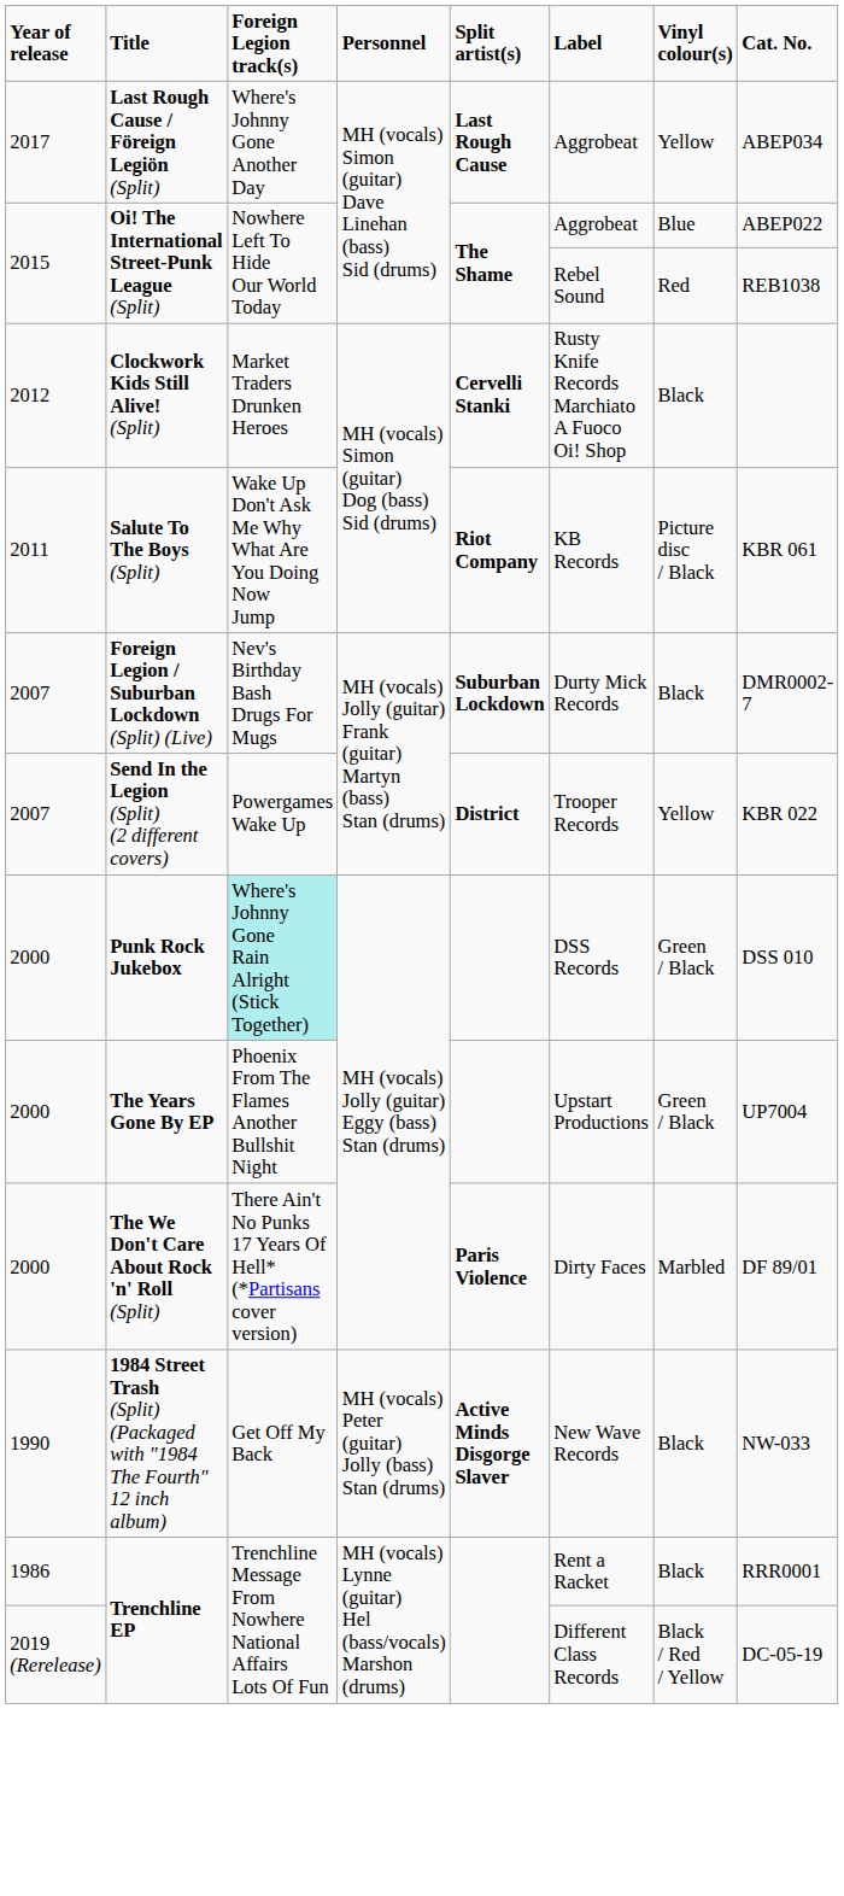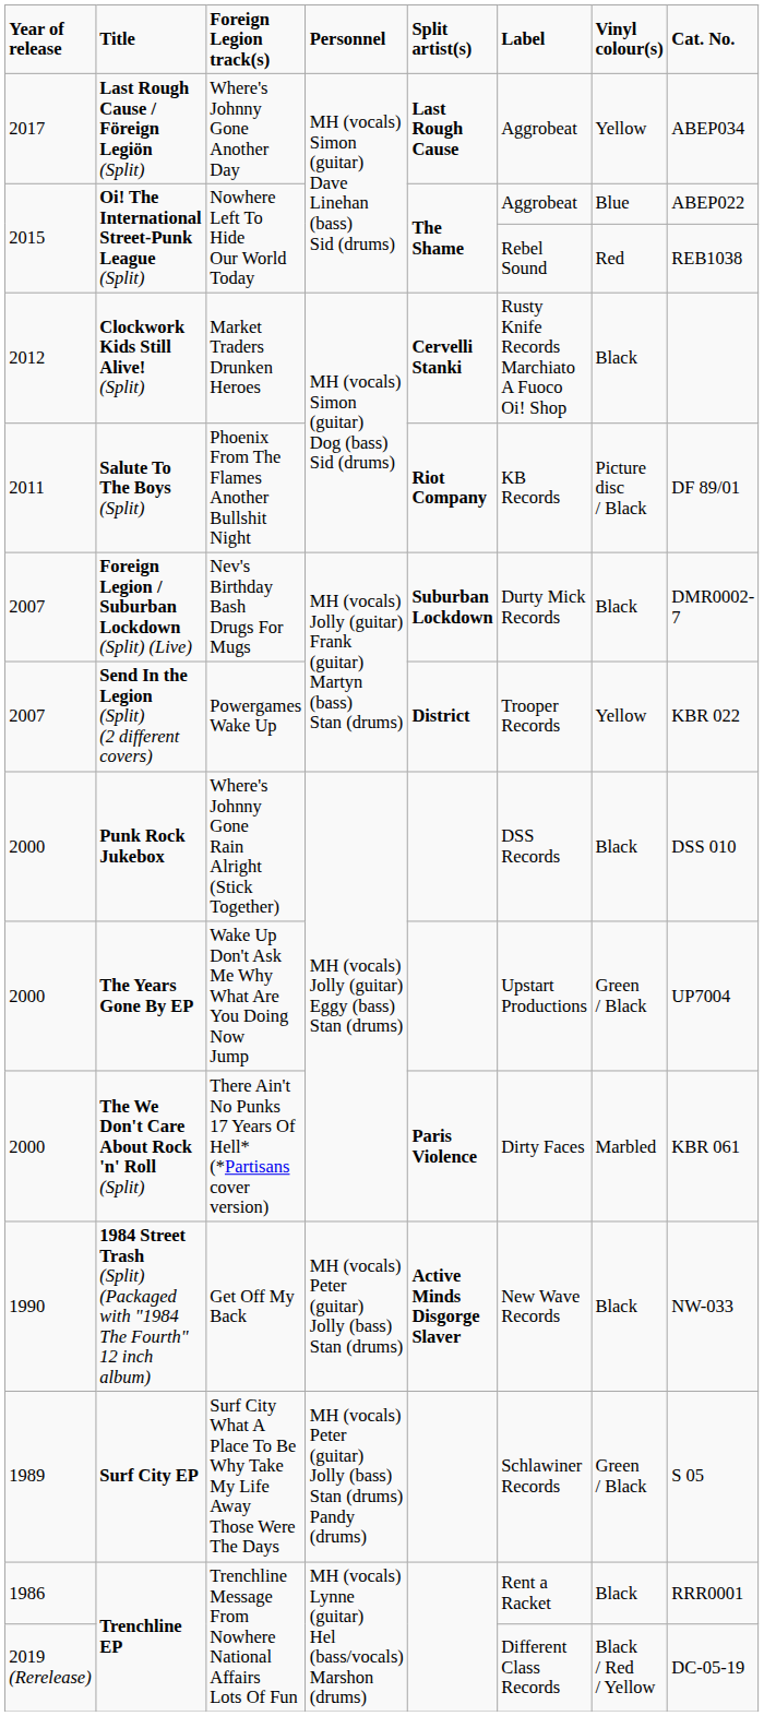Salute To The Boys (Split) | Foreign Legion track(s): Wake Up Don't Ask Me Why What Are You Doing Now Jump -> Phoenix From The Flames Another Bullshit Night
Salute To The Boys (Split) | Cat. No.: KBR 061 -> DF 89/01
Punk Rock Jukebox | Foreign Legion track(s): paleturquoise background -> no background
Punk Rock Jukebox | Vinyl colour(s): Green / Black -> Black
The Years Gone By EP | Foreign Legion track(s): Phoenix From The Flames Another Bullshit Night -> Wake Up Don't Ask Me Why What Are You Doing Now Jump
The We Don't Care About Rock 'n' Roll (Split) | Cat. No.: DF 89/01 -> KBR 061
+ row: 1989 | Surf City EP | Surf City What A Place To Be Why Take My Life Away Those Were The Days | MH (vocals) Peter (guitar) Jolly (bass) Stan (drums) Pandy (drums) | Schlawiner Records | Green / Black | S 05
